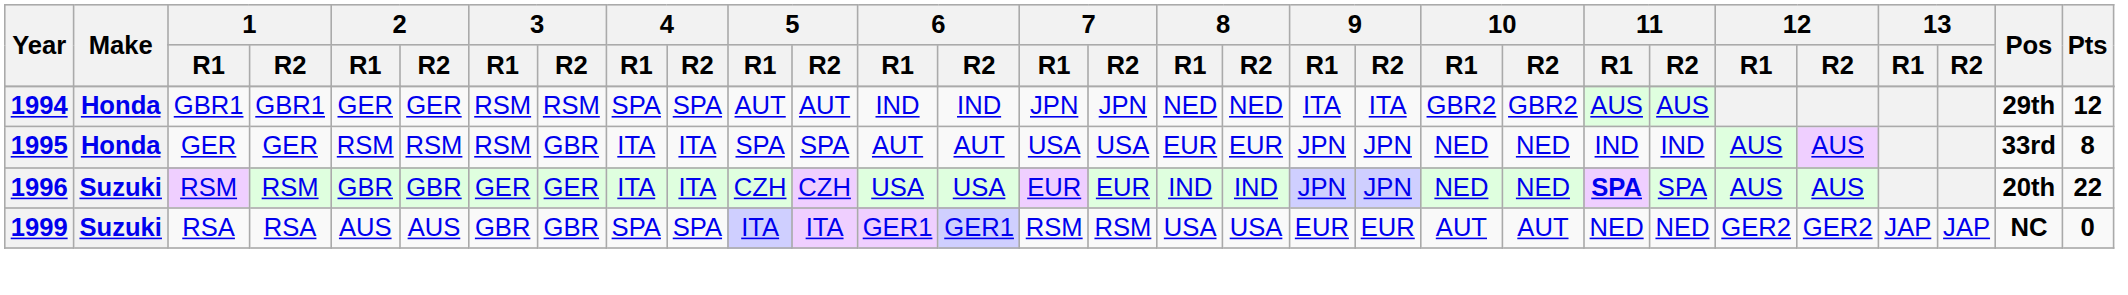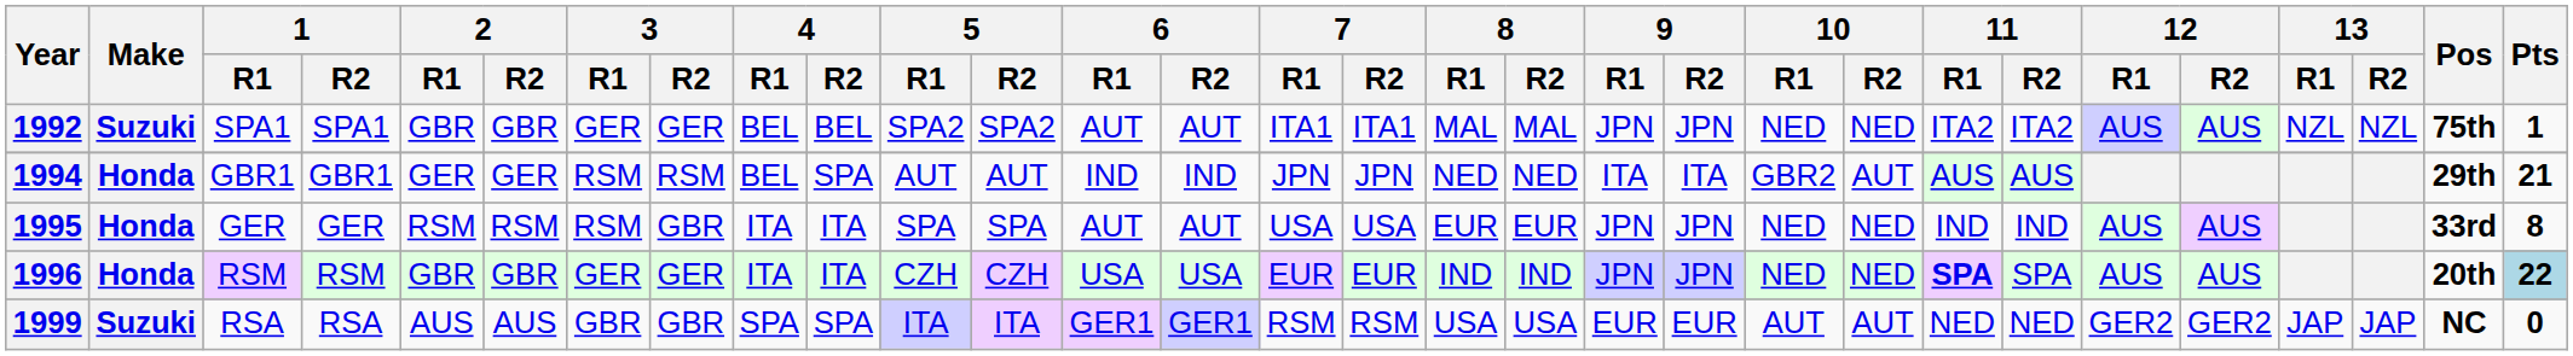+ row: 1992 | Suzuki | SPA1 | SPA1 | GBR | GBR | GER | GER | BEL | BEL | SPA2 | SPA2 | AUT | AUT | ITA1 | ITA1 | MAL | MAL | JPN | JPN | NED | NED | ITA2 | ITA2 | AUS | AUS | NZL | NZL | 75th | 1
1994 | 4 / R1: SPA -> BEL
1994 | 10 / R2: GBR2 -> AUT
1994 | Pts: 12 -> 21
1996 | Make: Suzuki -> Honda
1996 | Pts: no background -> lightblue background
